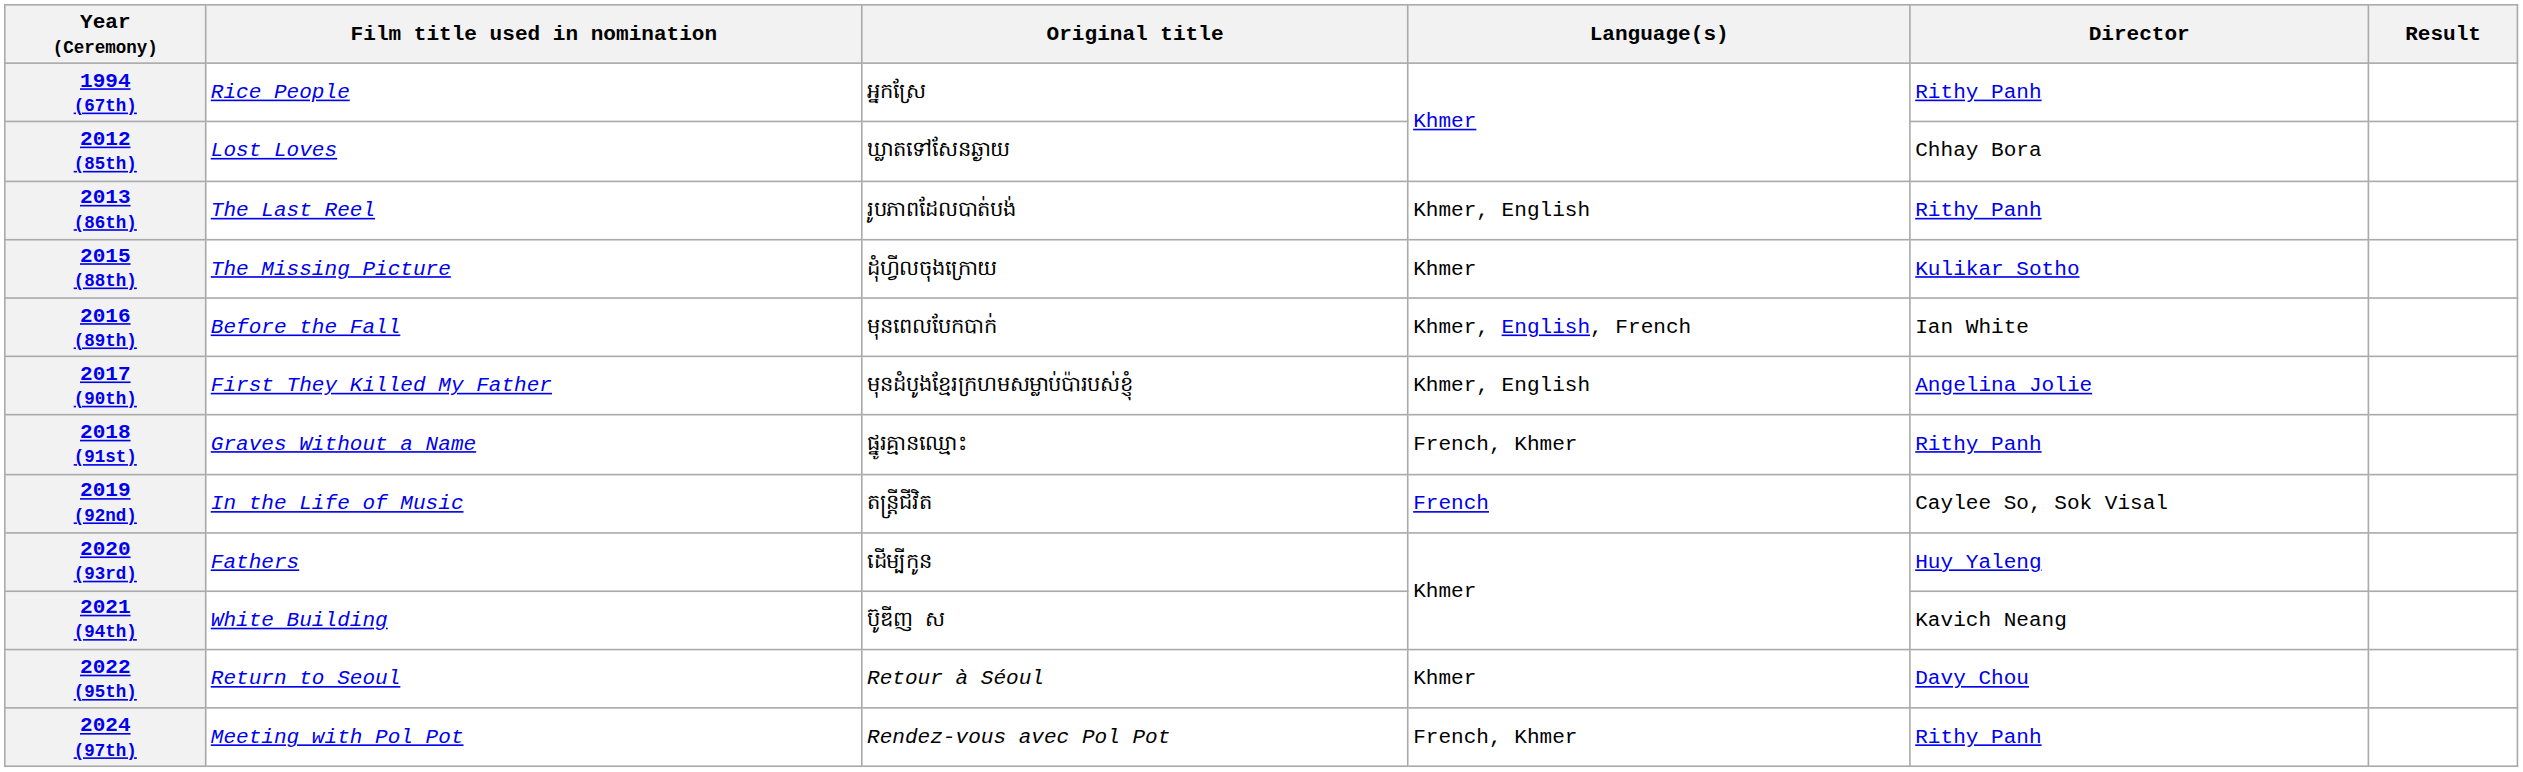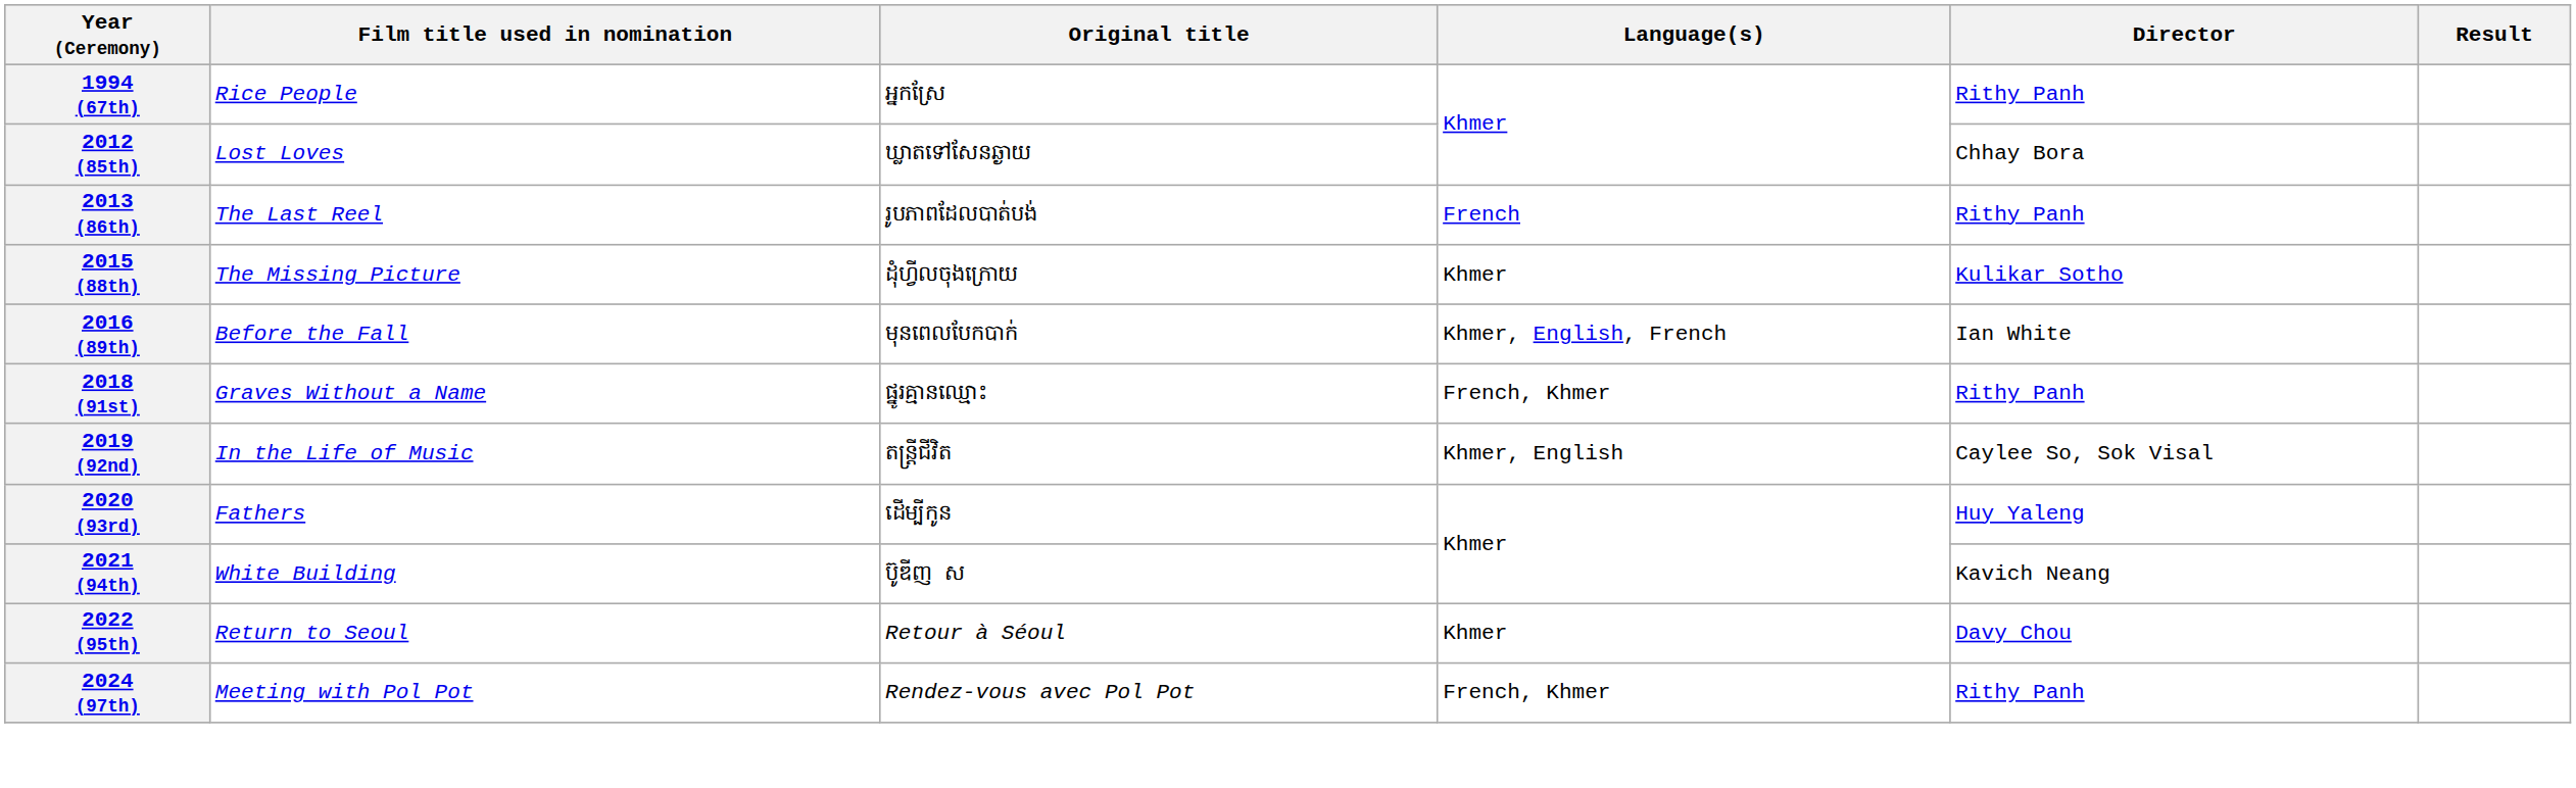2013 (86th) | Language(s): Khmer, English -> French
- row: 2017 (90th) | First They Killed My Father | មុនដំបូងខ្មែរក្រហមសម្លាប់ប៉ារបស់ខ្ញុំ | Khmer, English | Angelina Jolie
2019 (92nd) | Language(s): French -> Khmer, English
